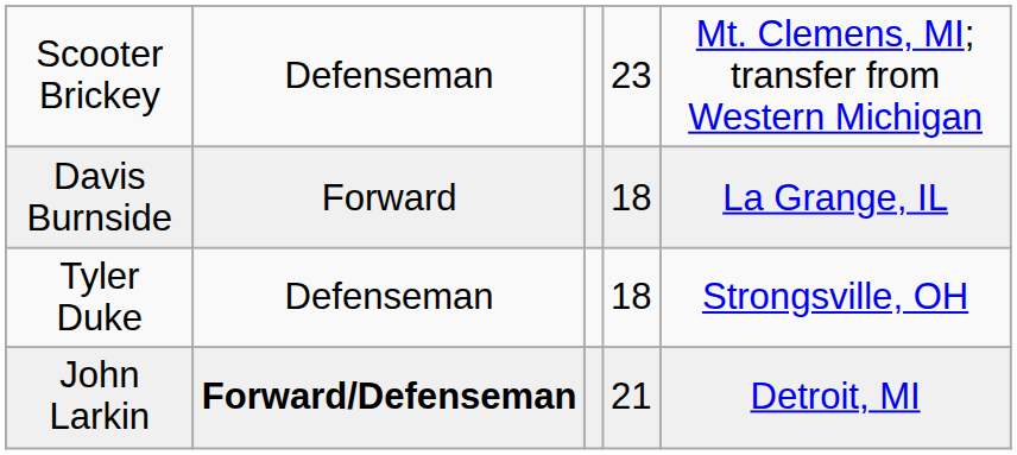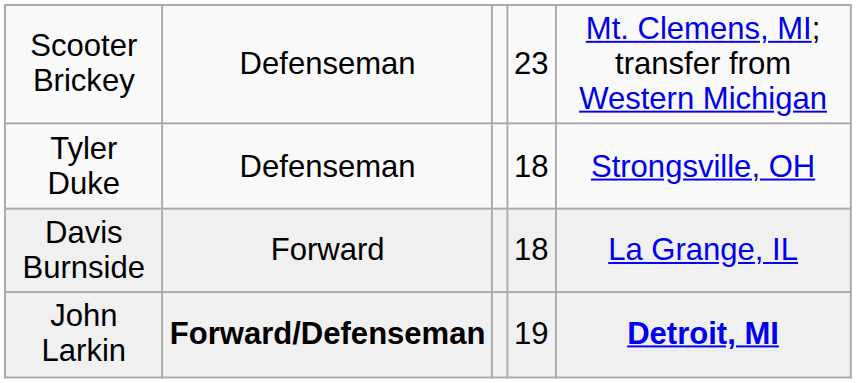rows swapped: Davis Burnside <-> Tyler Duke
John Larkin | column 4: 21 -> 19
John Larkin | column 5: normal -> bold
